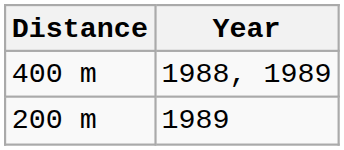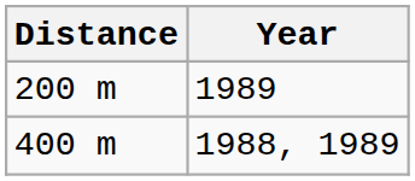rows swapped: 200 m <-> 400 m
